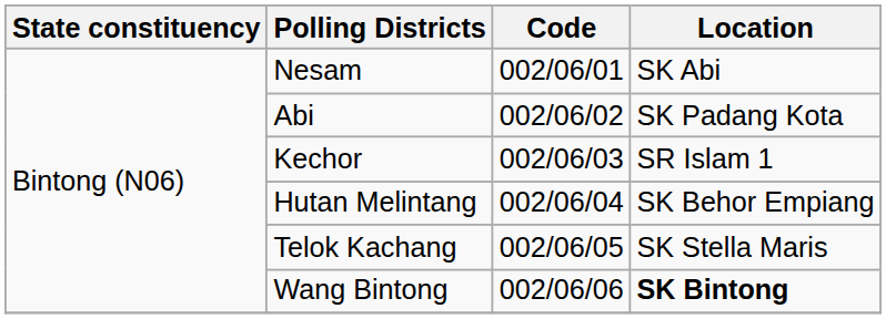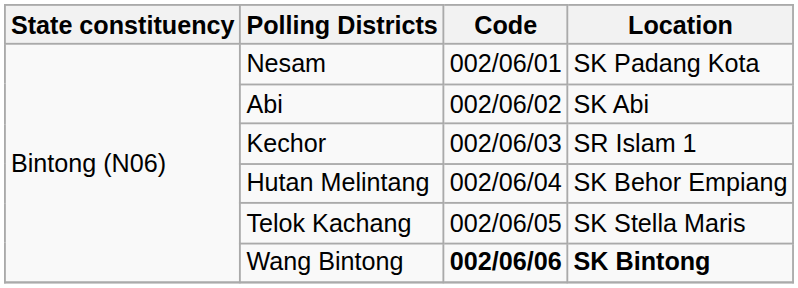Nesam | Location: SK Abi -> SK Padang Kota
Abi | Location: SK Padang Kota -> SK Abi
Wang Bintong | Code: normal -> bold
